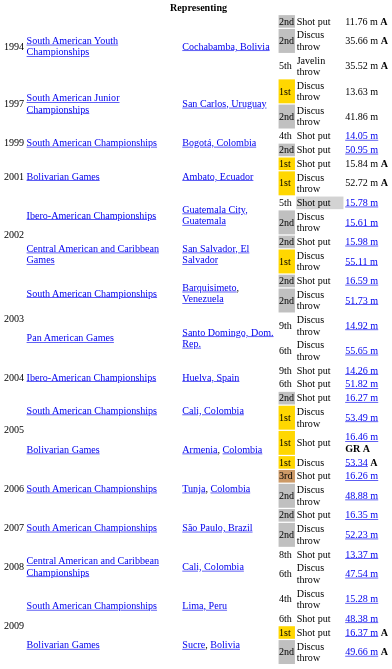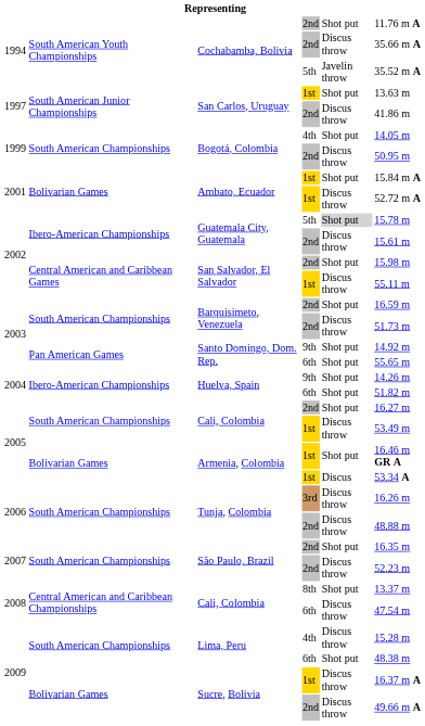San Carlos, Uruguay / 1st | column 5: Discus throw -> Shot put
Bogotá, Colombia / 2nd | column 5: Shot put -> Discus throw
Santo Domingo, Dom. Rep. / 9th | column 5: Discus throw -> Shot put
Santo Domingo, Dom. Rep. / 6th | column 5: Discus throw -> Shot put
Tunja, Colombia / 3rd | column 5: Shot put -> Discus throw
Sucre, Bolivia / 1st | column 5: Shot put -> Discus throw
